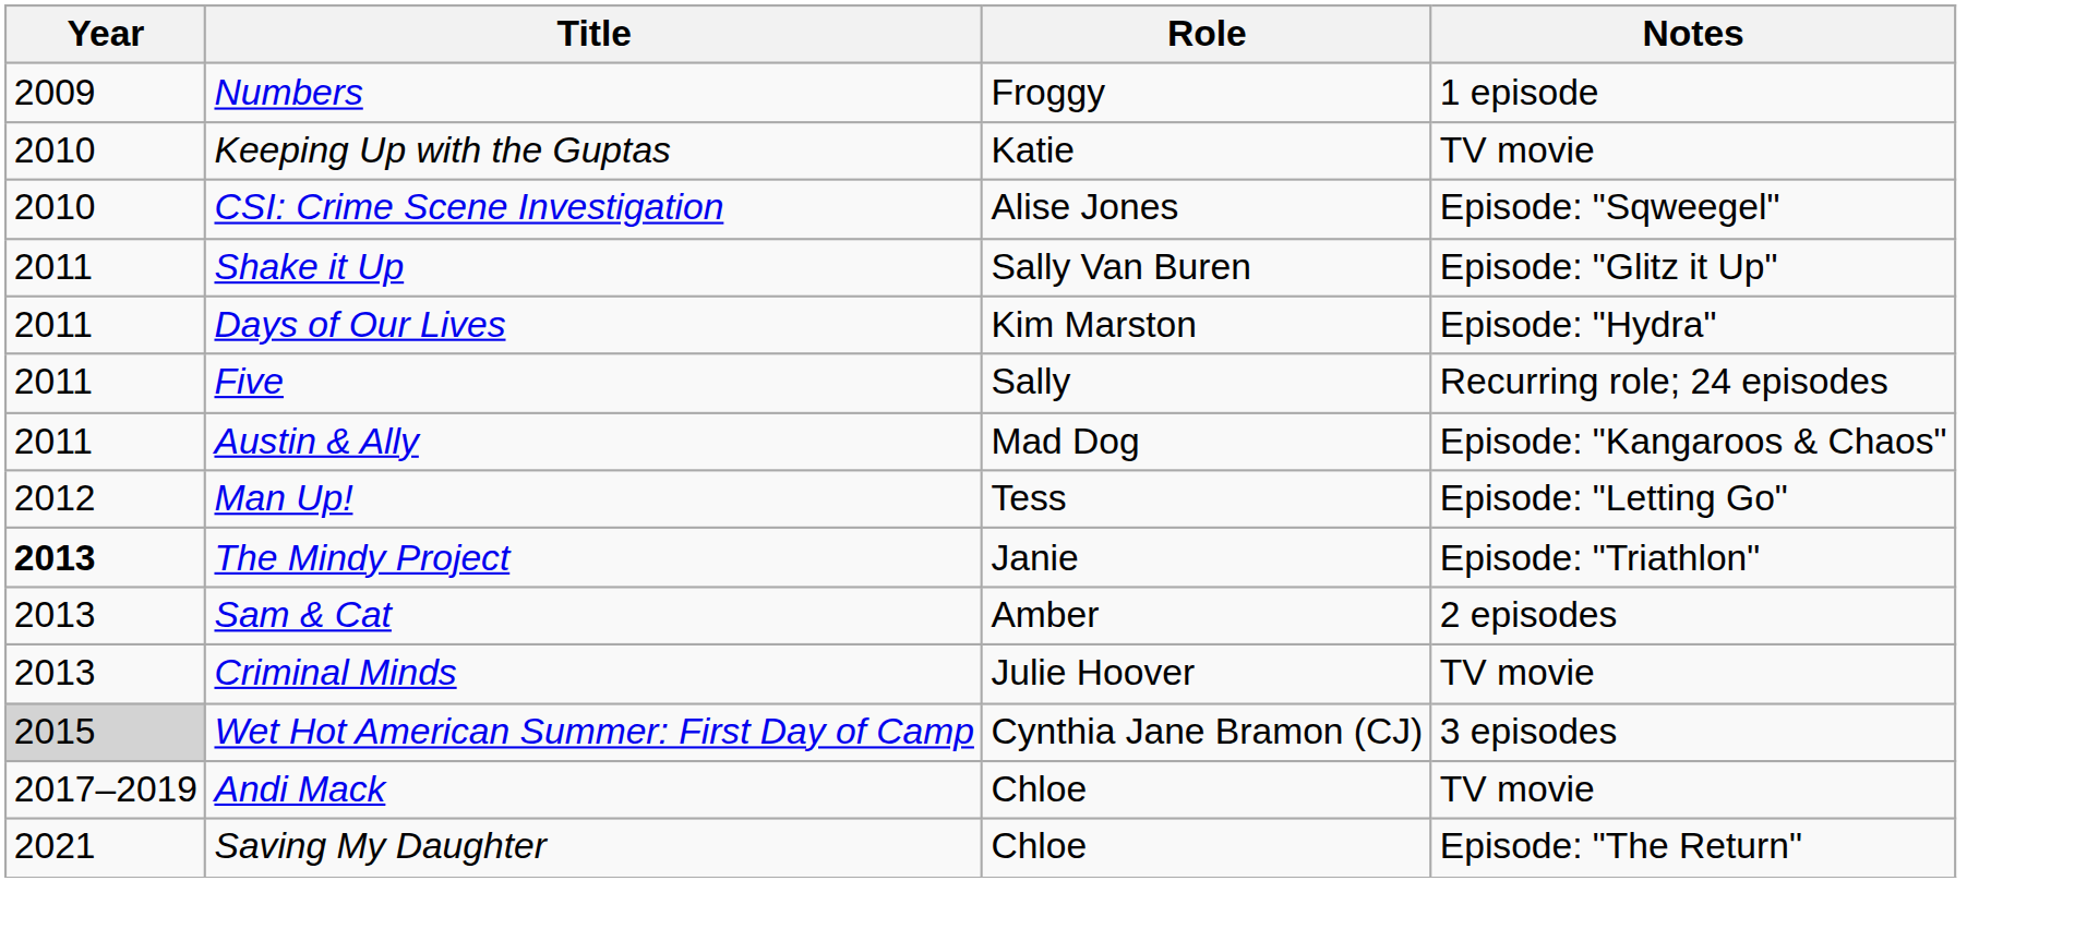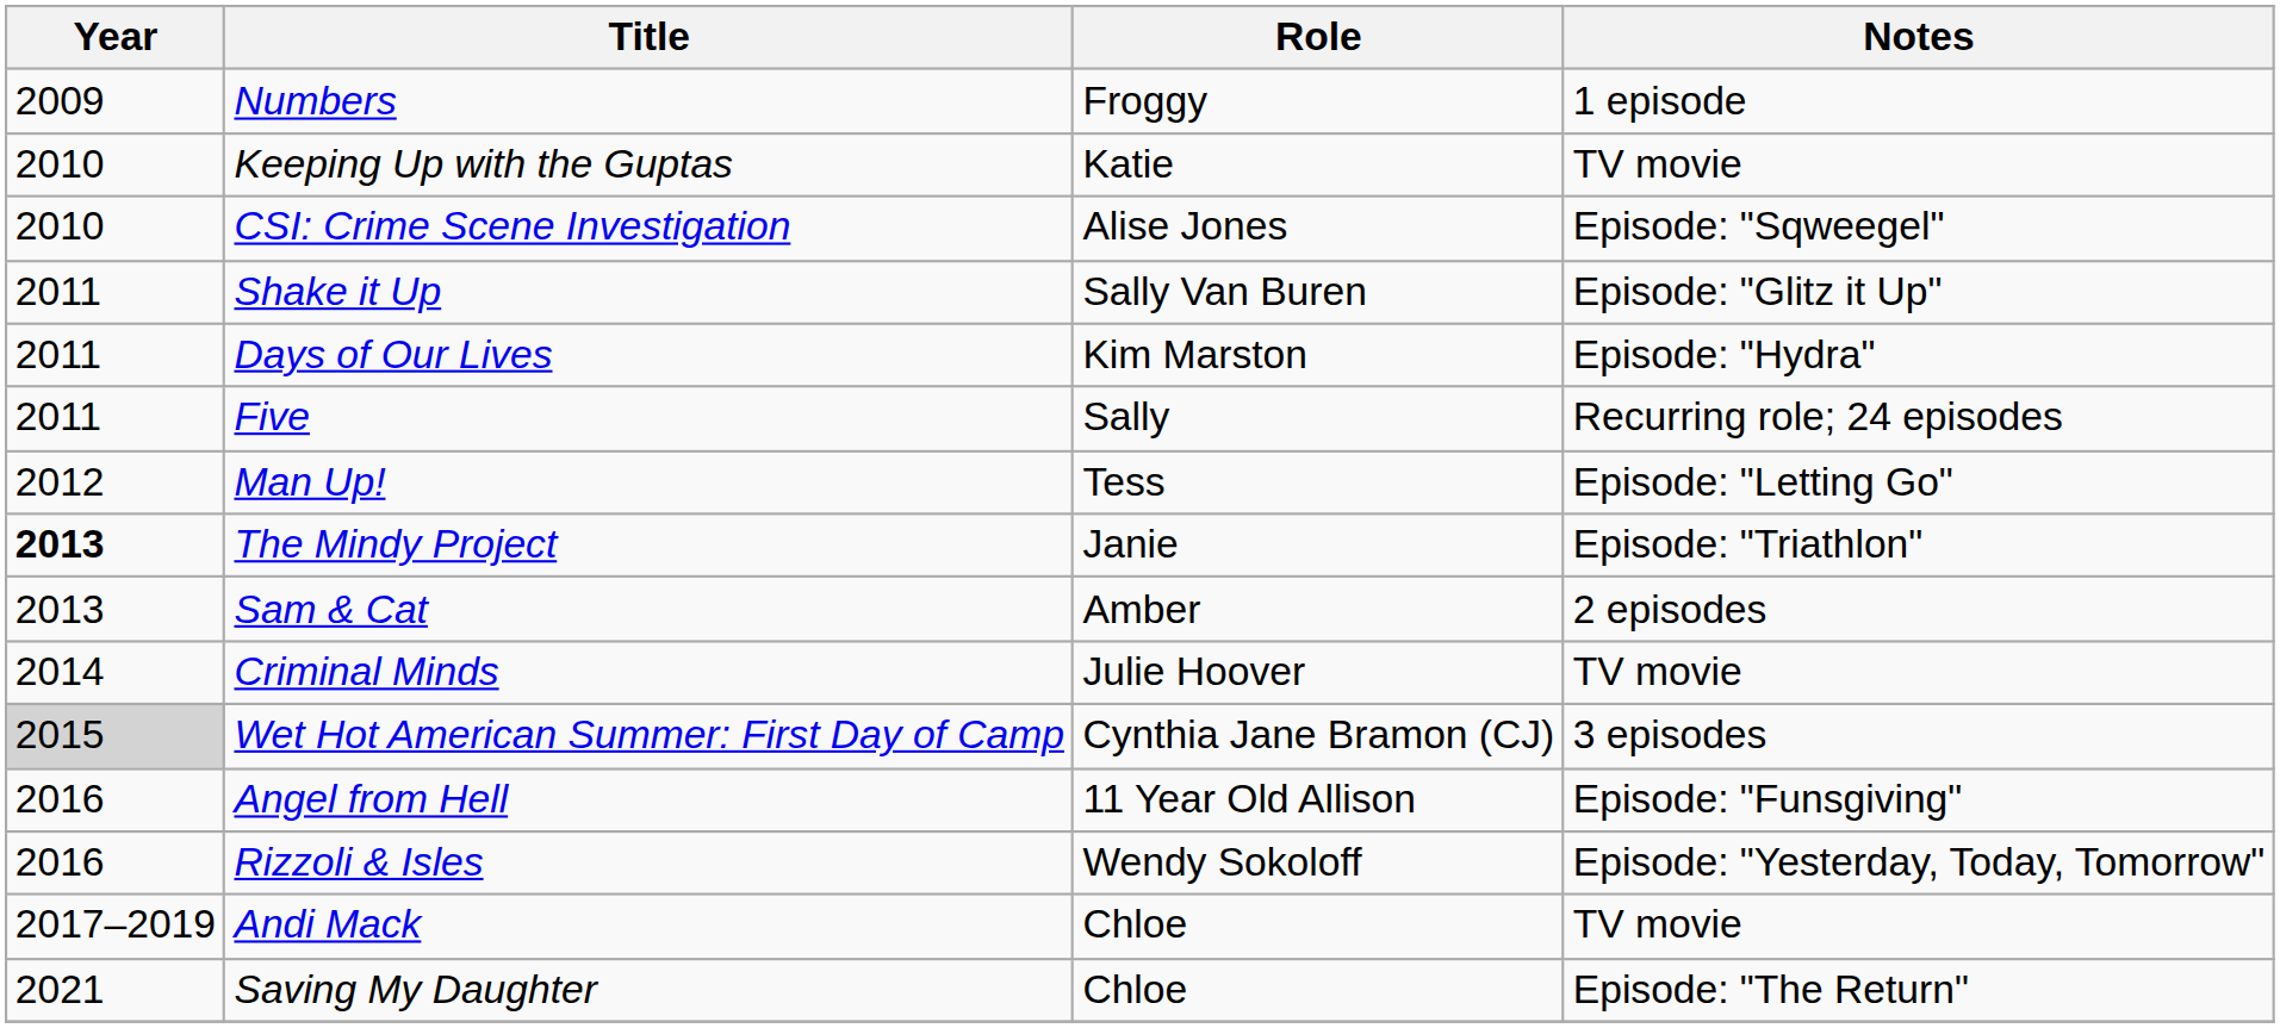- row: 2011 | Austin & Ally | Mad Dog | Episode: "Kangaroos & Chaos"
Criminal Minds | Year: 2013 -> 2014
+ row: 2016 | Angel from Hell | 11 Year Old Allison | Episode: "Funsgiving"
+ row: 2016 | Rizzoli & Isles | Wendy Sokoloff | Episode: "Yesterday, Today, Tomorrow"
